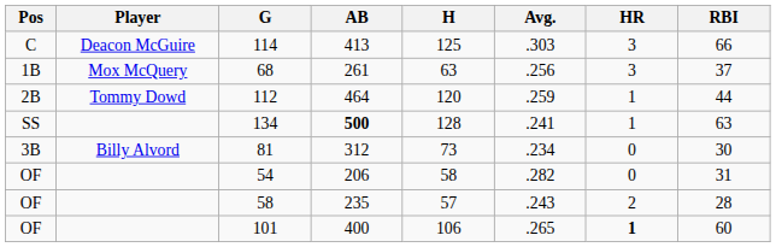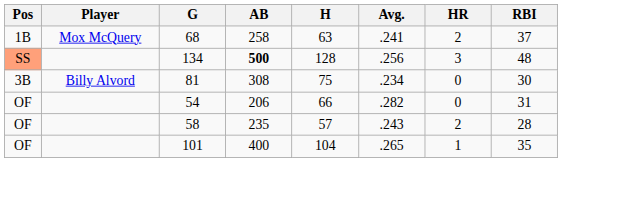- row: C | Deacon McGuire | 114 | 413 | 125 | .303 | 3 | 66
68 | AB: 261 -> 258
68 | Avg.: .256 -> .241
68 | HR: 3 -> 2
- row: 2B | Tommy Dowd | 112 | 464 | 120 | .259 | 1 | 44
134 | Pos: no background -> lightsalmon background
134 | Avg.: .241 -> .256
134 | HR: 1 -> 3
134 | RBI: 63 -> 48
81 | AB: 312 -> 308
81 | H: 73 -> 75
54 | H: 58 -> 66
101 | H: 106 -> 104
101 | HR: bold -> normal
101 | RBI: 60 -> 35
